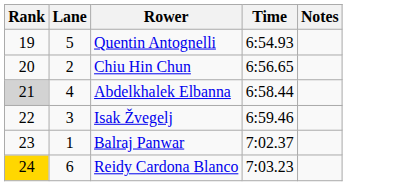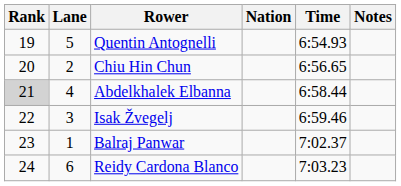+ column: Nation
Reidy Cardona Blanco | Rank: gold background -> no background
